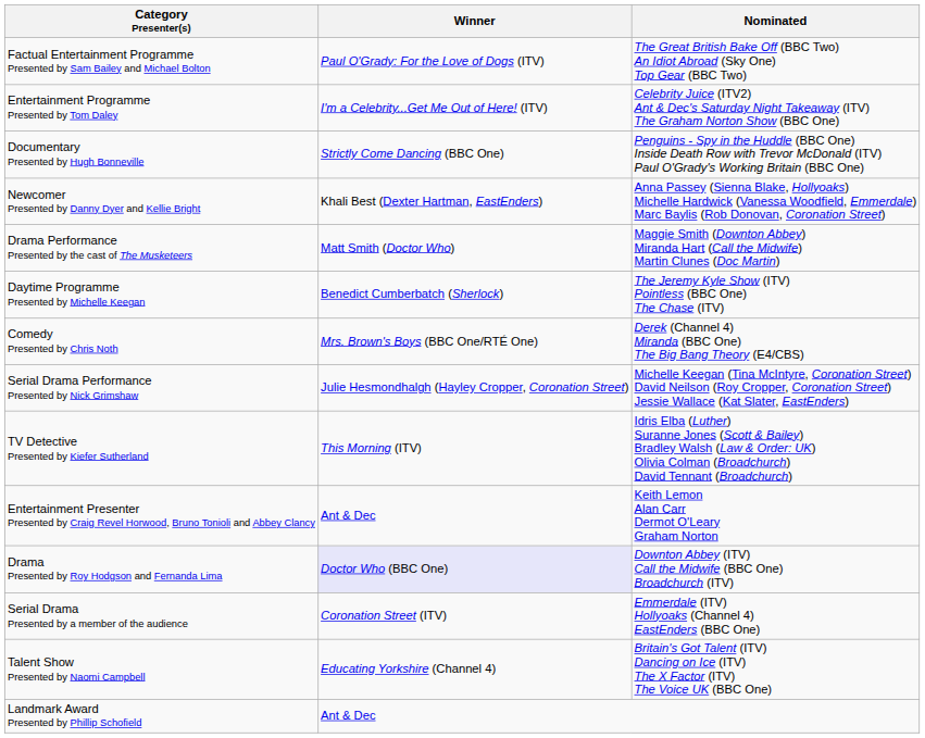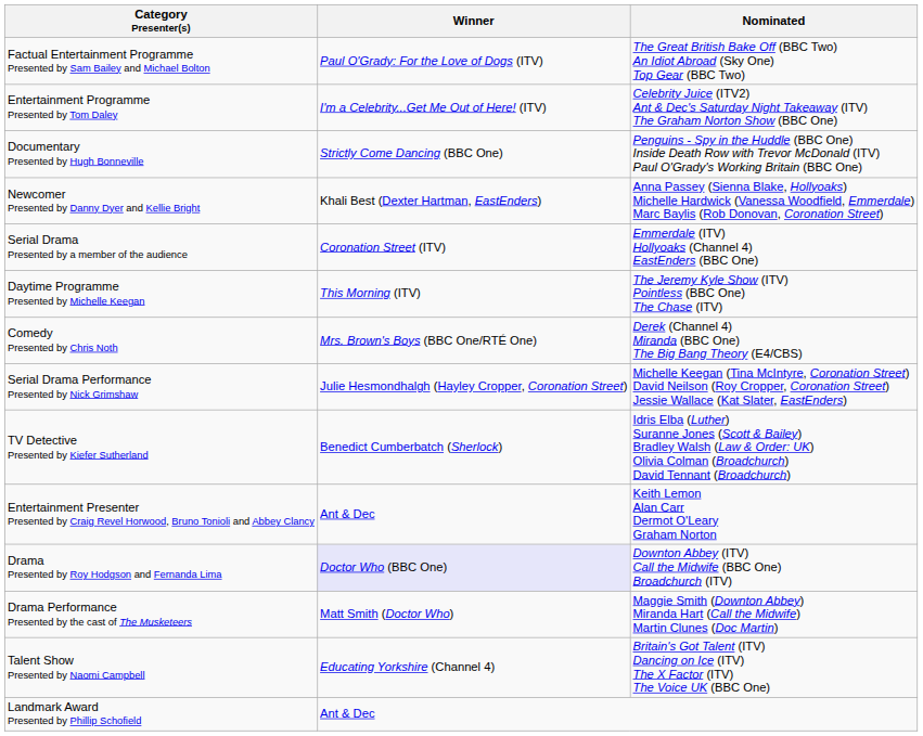rows swapped: Drama Performance Presented by the cast of The Musketeers <-> Serial Drama Presented by a member of the audience
Daytime Programme Presented by Michelle Keegan | Winner: Benedict Cumberbatch (Sherlock) -> This Morning (ITV)
TV Detective Presented by Kiefer Sutherland | Winner: This Morning (ITV) -> Benedict Cumberbatch (Sherlock)
